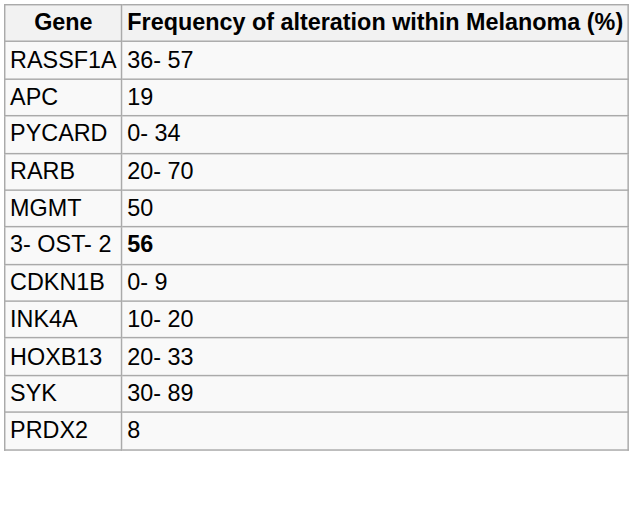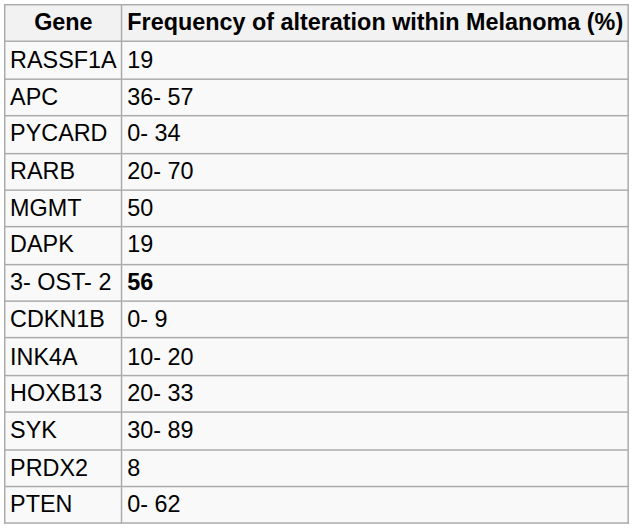RASSF1A | Frequency of alteration within Melanoma (%): 36- 57 -> 19
APC | Frequency of alteration within Melanoma (%): 19 -> 36- 57
+ row: DAPK | 19
+ row: PTEN | 0- 62
